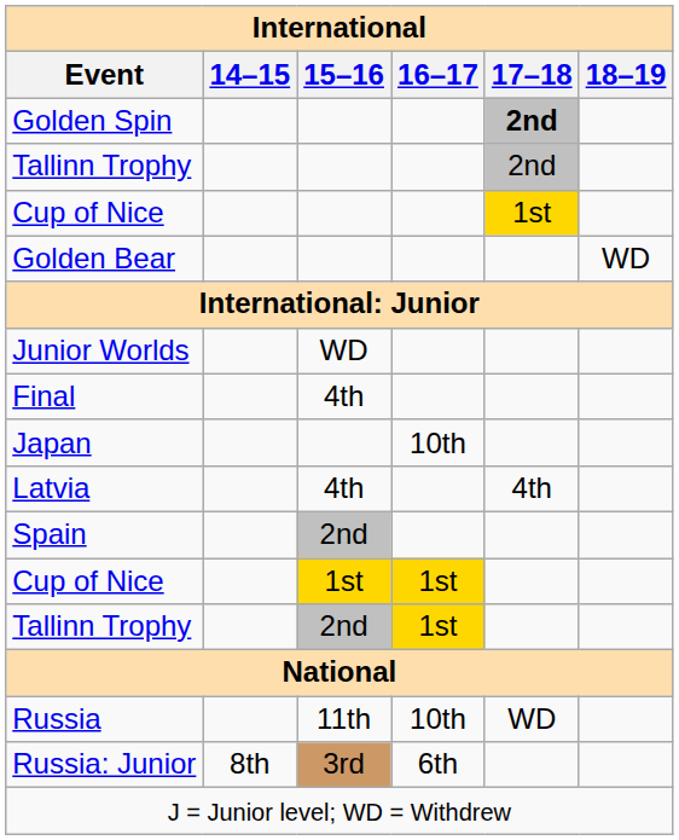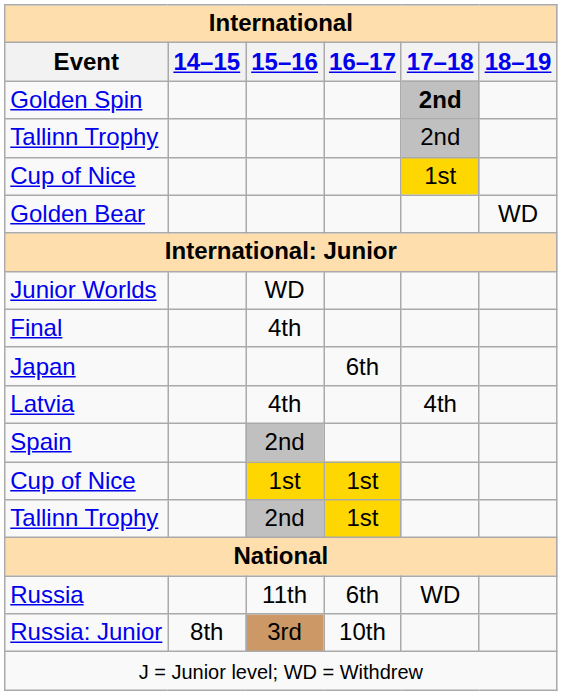Japan | 16–17: 10th -> 6th
Russia | 16–17: 10th -> 6th
Russia: Junior | 16–17: 6th -> 10th
